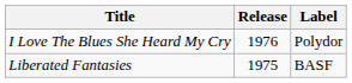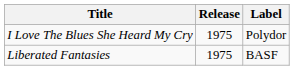I Love The Blues She Heard My Cry | Release: 1976 -> 1975
